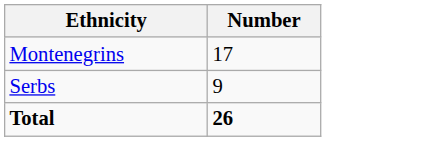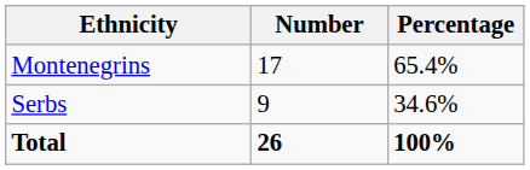+ column: Percentage | 65.4% | 34.6% | 100%
